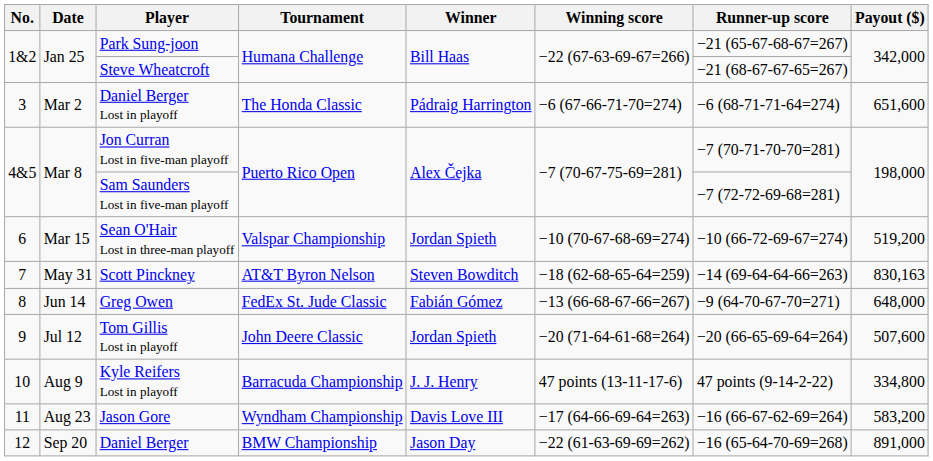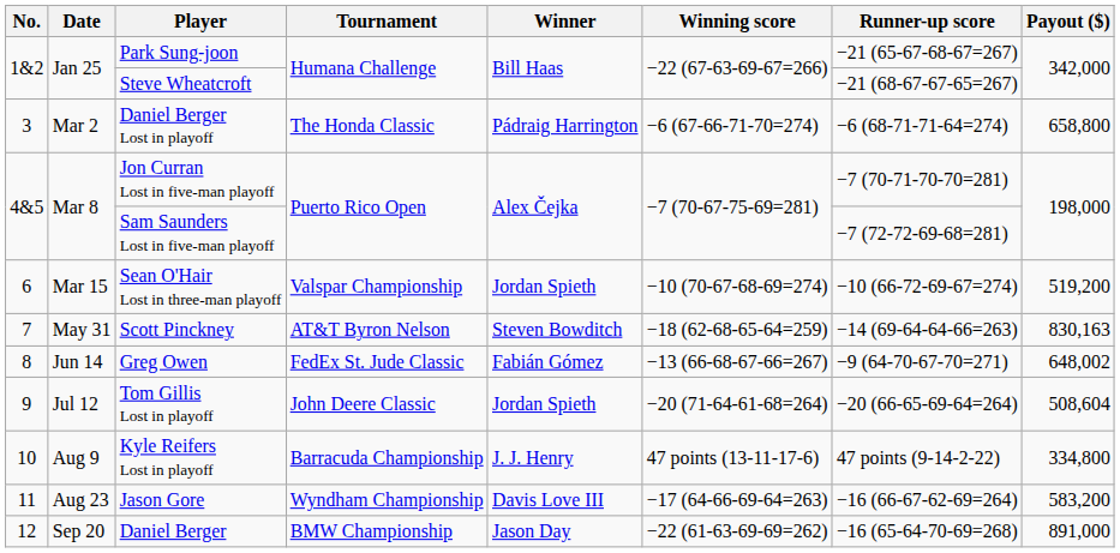Daniel Berger Lost in playoff | Payout ($): 651,600 -> 658,800
Greg Owen | Payout ($): 648,000 -> 648,002
Tom Gillis Lost in playoff | Payout ($): 507,600 -> 508,604
